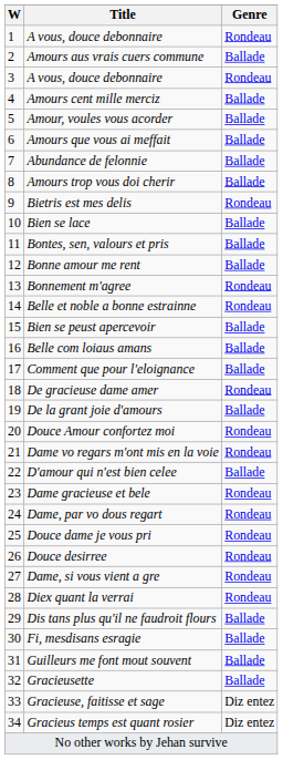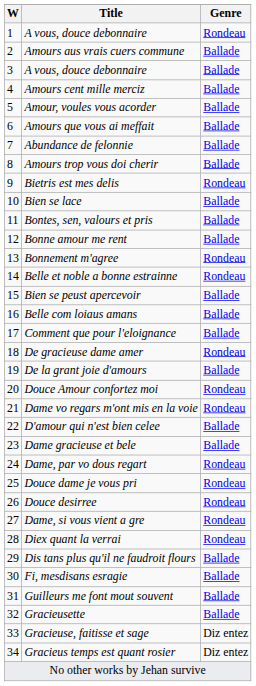3 / A vous, douce debonnaire | Genre: Rondeau -> Ballade
Dame gracieuse et bele | Genre: Rondeau -> Ballade
